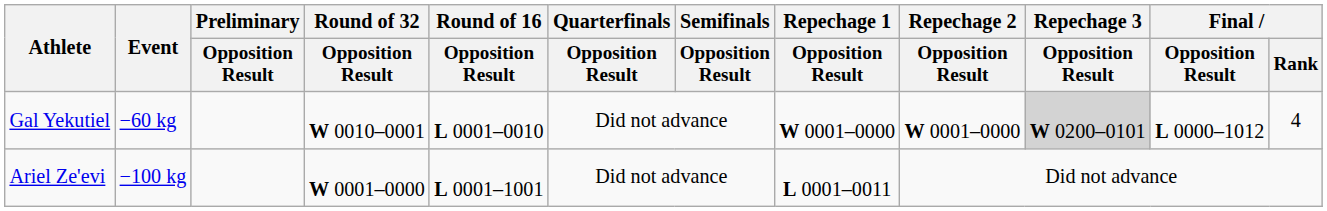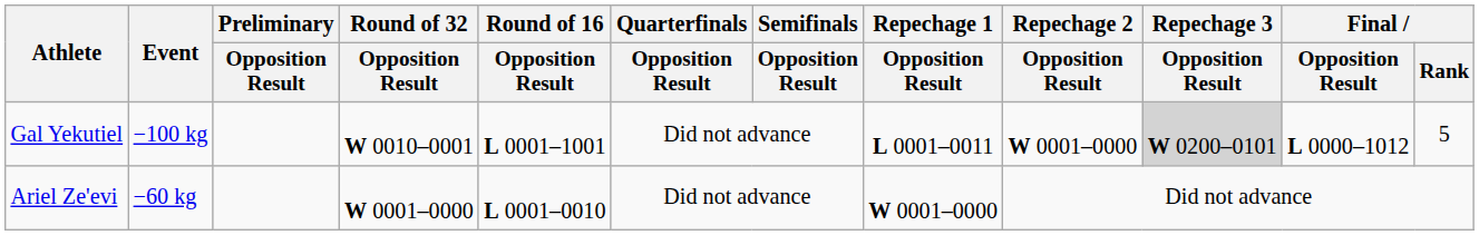Gal Yekutiel | Event: −60 kg -> −100 kg
Gal Yekutiel | Round of 16 / Opposition Result: L 0001–0010 -> L 0001–1001
Gal Yekutiel | Repechage 1 / Opposition Result: W 0001–0000 -> L 0001–0011
Gal Yekutiel | Final / Rank: 4 -> 5
Ariel Ze'evi | Event: −100 kg -> −60 kg
Ariel Ze'evi | Round of 16 / Opposition Result: L 0001–1001 -> L 0001–0010
Ariel Ze'evi | Repechage 1 / Opposition Result: L 0001–0011 -> W 0001–0000
